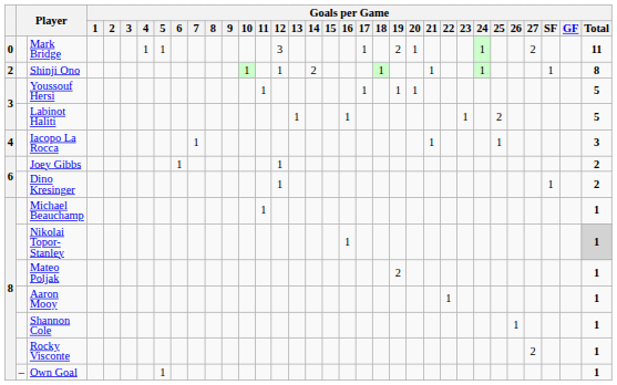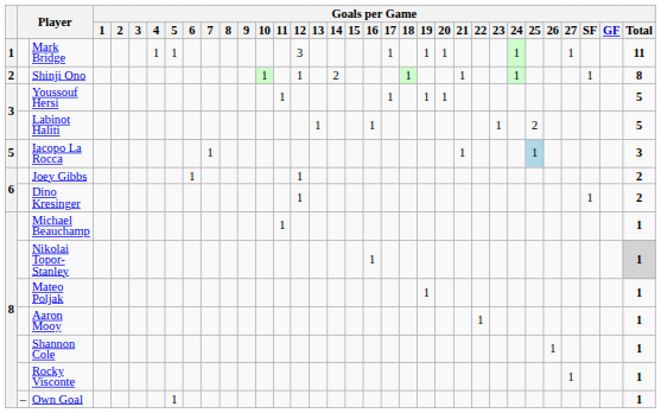Mark Bridge | column 1: 0 -> 1
Mark Bridge | Goals per Game / 19: 2 -> 1
Mark Bridge | Goals per Game / 27: 2 -> 1
Iacopo La Rocca | column 1: 4 -> 5
Iacopo La Rocca | Goals per Game / 25: no background -> lightblue background
Mateo Poljak | Goals per Game / 19: 2 -> 1
Rocky Visconte | Goals per Game / 27: 2 -> 1
